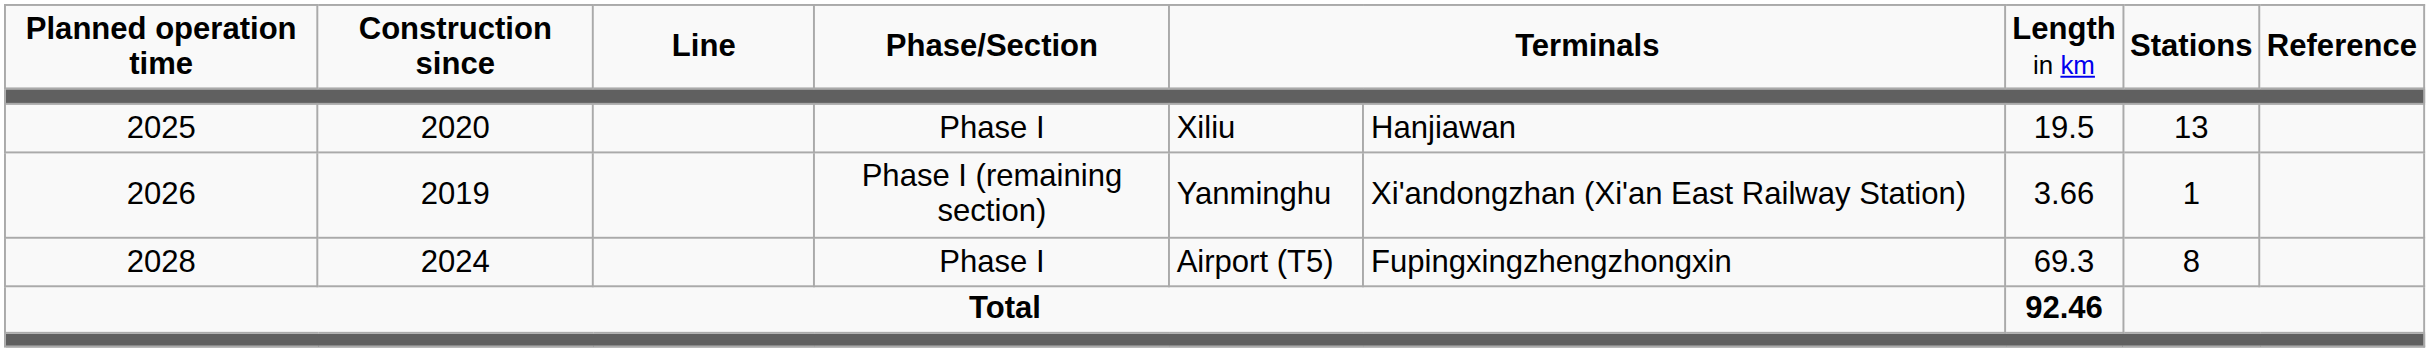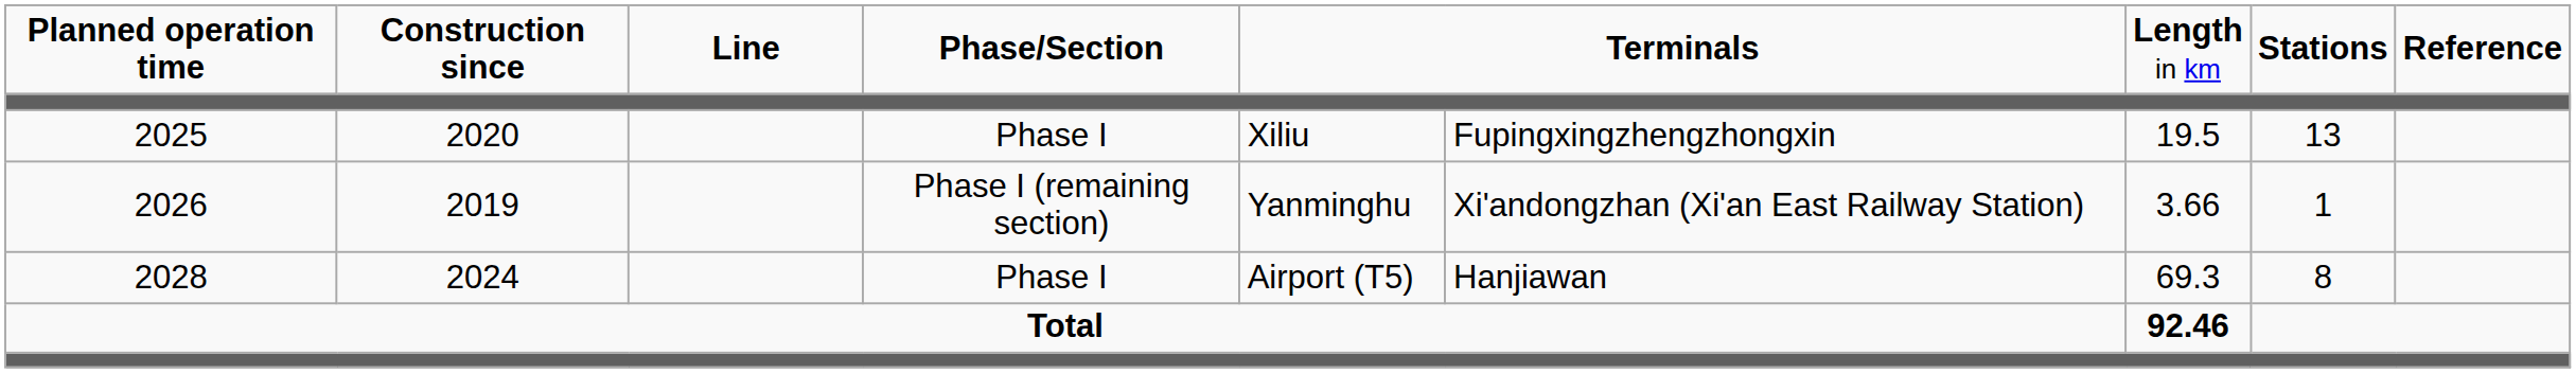2025 | column 6: Hanjiawan -> Fupingxingzhengzhongxin
2028 | column 6: Fupingxingzhengzhongxin -> Hanjiawan
